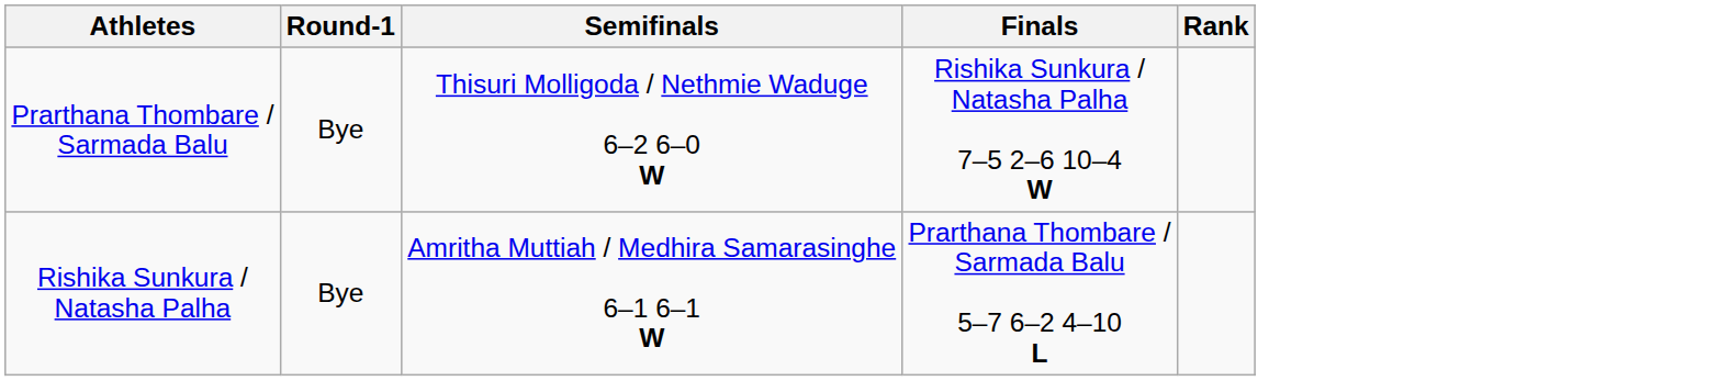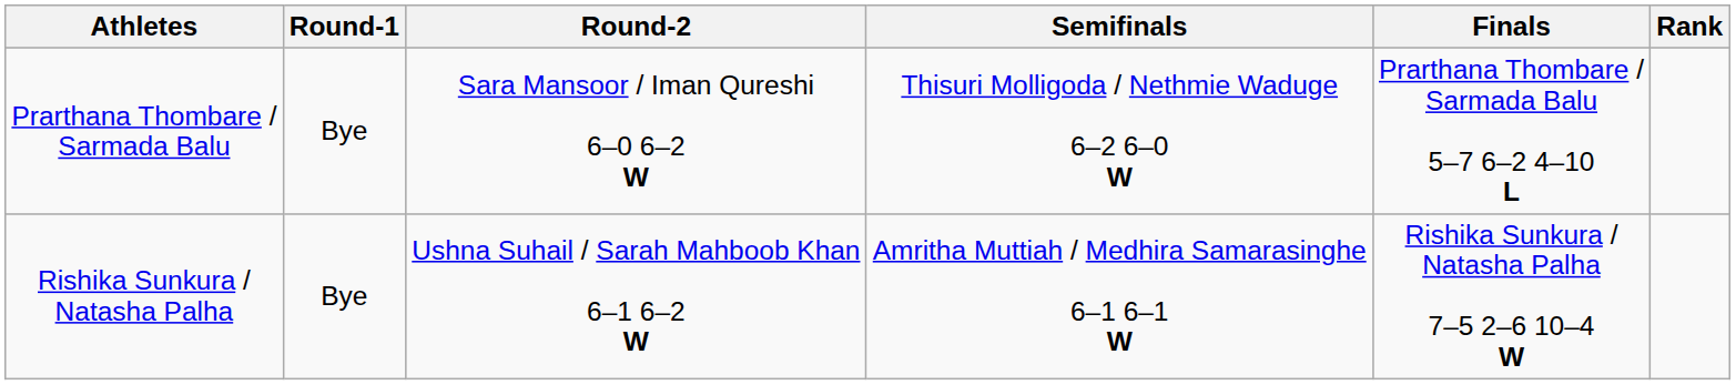+ column: Round-2 | Sara Mansoor / Iman Qureshi 6–0 6–2 W | Ushna Suhail / Sarah Mahboob Khan 6–1 6–2 W
Prarthana Thombare / Sarmada Balu | Finals: Rishika Sunkura / Natasha Palha 7–5 2–6 10–4 W -> Prarthana Thombare / Sarmada Balu 5–7 6–2 4–10 L
Rishika Sunkura / Natasha Palha | Finals: Prarthana Thombare / Sarmada Balu 5–7 6–2 4–10 L -> Rishika Sunkura / Natasha Palha 7–5 2–6 10–4 W
